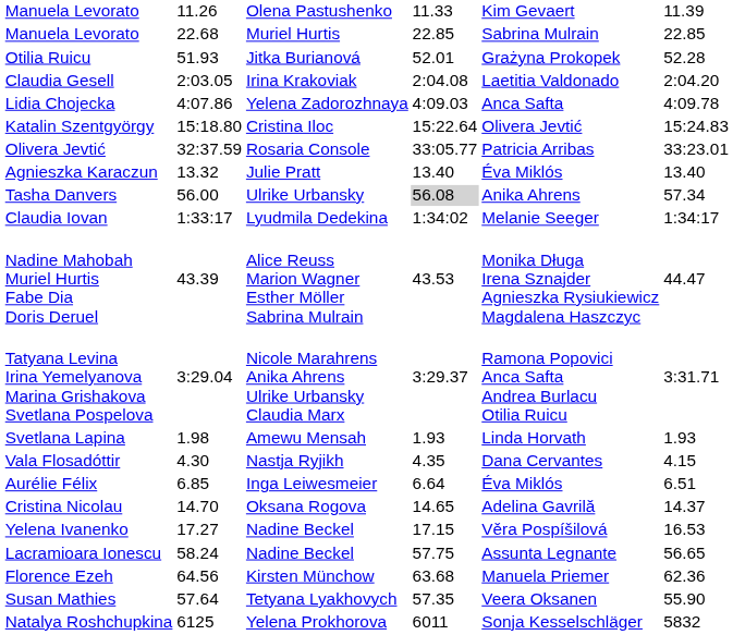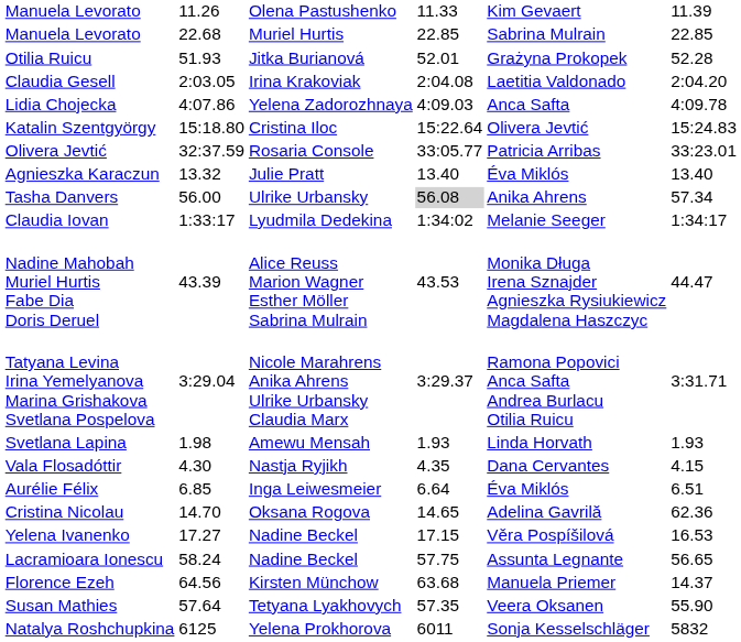Cristina Nicolau | column 7: 14.37 -> 62.36
Florence Ezeh | column 7: 62.36 -> 14.37
